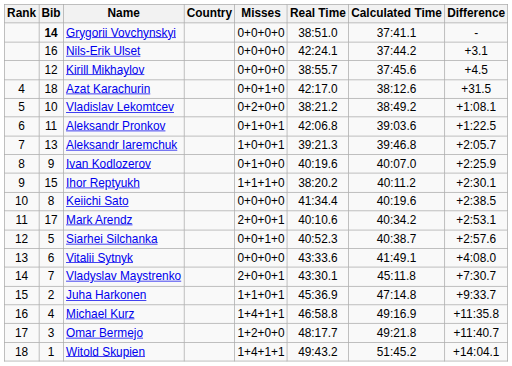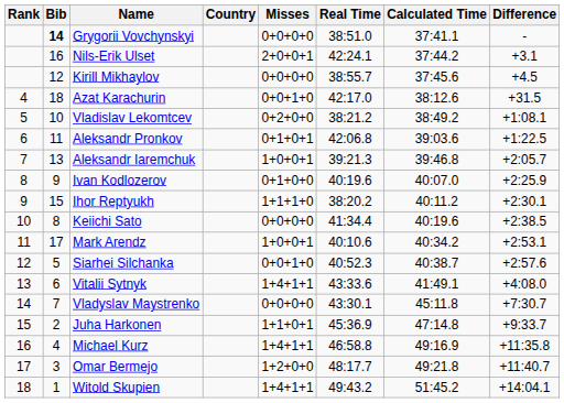Nils-Erik Ulset | Misses: 0+0+0+0 -> 2+0+0+1
Mark Arendz | Misses: 2+0+0+1 -> 1+0+0+1
Vitalii Sytnyk | Misses: 0+0+0+0 -> 1+4+1+1
Vladyslav Maystrenko | Misses: 2+0+0+1 -> 0+0+0+0
